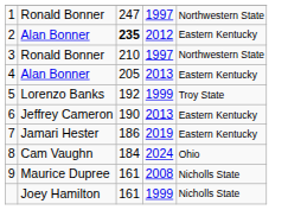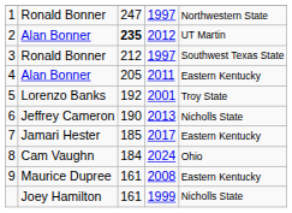2 | column 5: Eastern Kentucky -> UT Martin
3 | column 3: 210 -> 212
3 | column 5: Northwestern State -> Southwest Texas State
4 | column 4: 2013 -> 2011
5 | column 4: 1999 -> 2001
6 | column 5: Eastern Kentucky -> Nicholls State
7 | column 3: 186 -> 185
7 | column 4: 2019 -> 2017
9 | column 5: Nicholls State -> Eastern Kentucky
